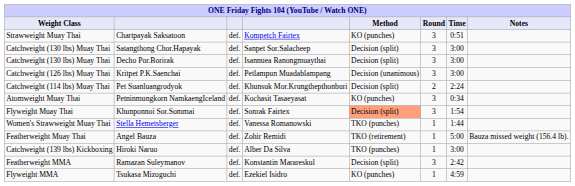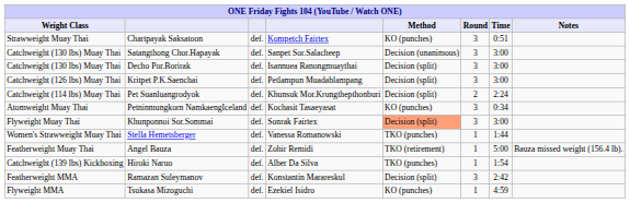Satangthong Chor.Hapayak | Method: Decision (split) -> Decision (unanimous)
Kritpet P.K.Saenchai | Method: Decision (unanimous) -> Decision (split)
Khunponnoi Sor.Sommai | Time: 1:54 -> 3:00
Hiroki Naruo | Time: 3:00 -> 1:54
